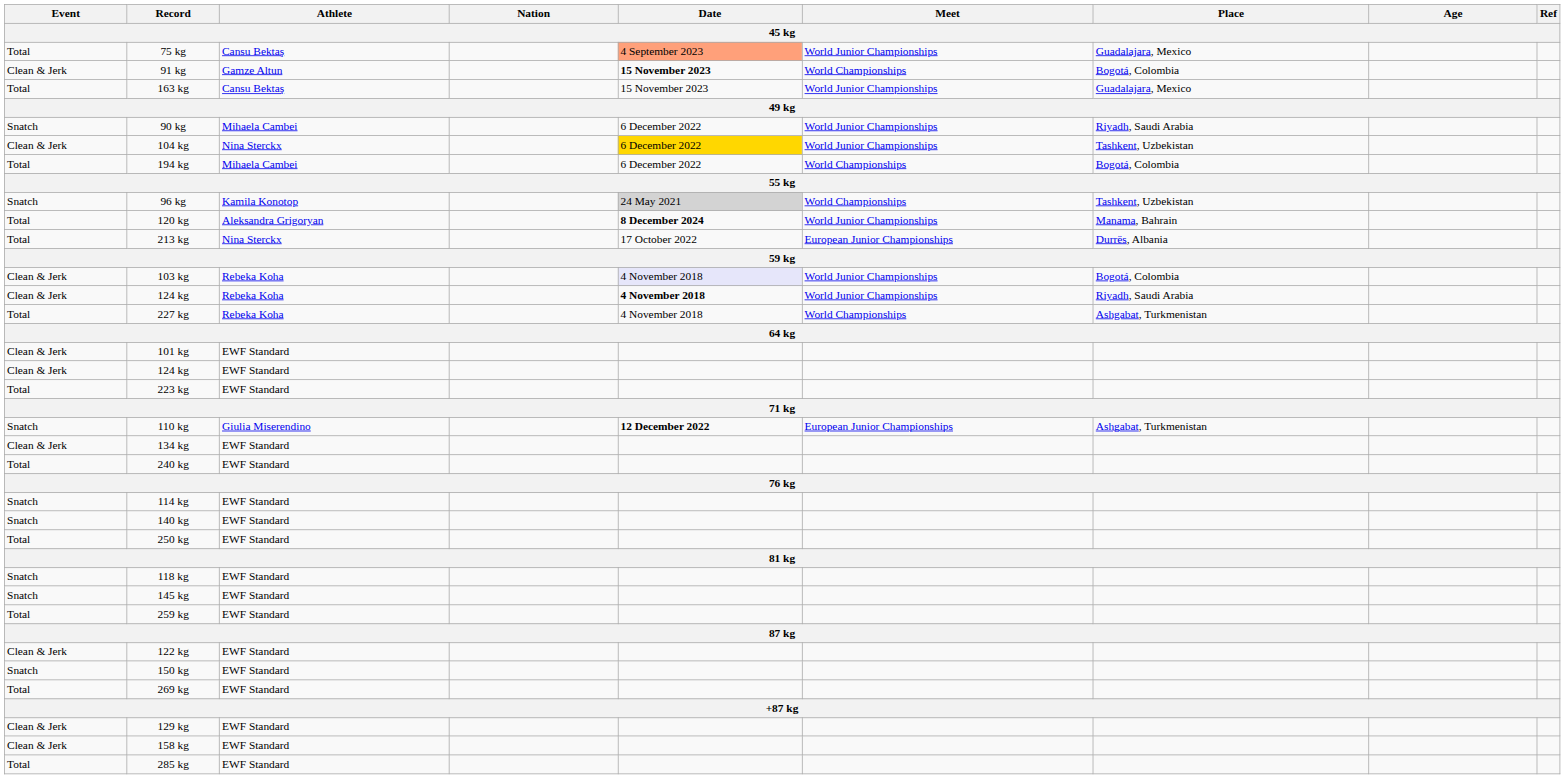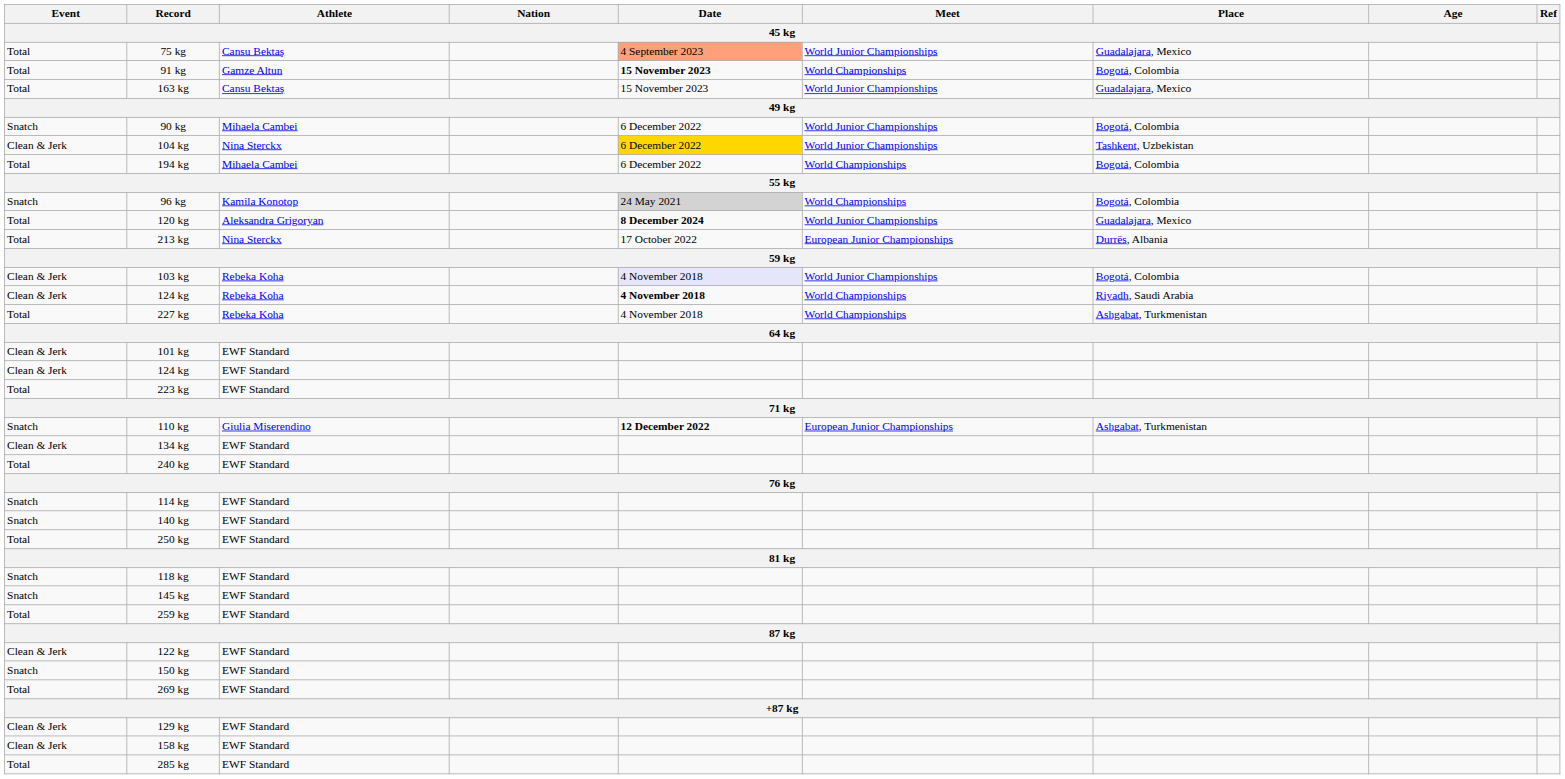91 kg | Event: Clean & Jerk -> Total
90 kg | Place: Riyadh, Saudi Arabia -> Bogotá, Colombia
96 kg | Place: Tashkent, Uzbekistan -> Bogotá, Colombia
120 kg | Place: Manama, Bahrain -> Guadalajara, Mexico
124 kg / Rebeka Koha | Meet: World Junior Championships -> World Championships
